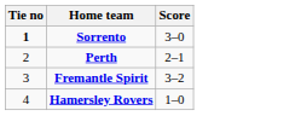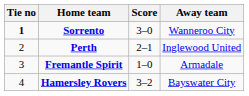+ column: Away team | Wanneroo City | Inglewood United | Armadale | Bayswater City
Fremantle Spirit | Score: 3–2 -> 1–0
Hamersley Rovers | Score: 1–0 -> 3–2
